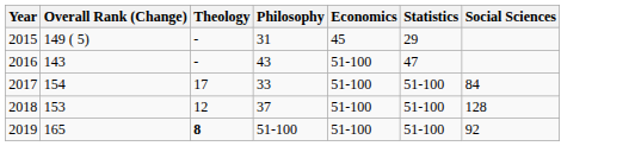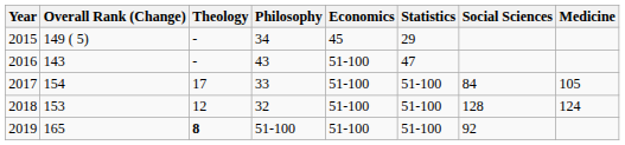+ column: Medicine | 105 | 124
2015 | Philosophy: 31 -> 34
2018 | Philosophy: 37 -> 32
